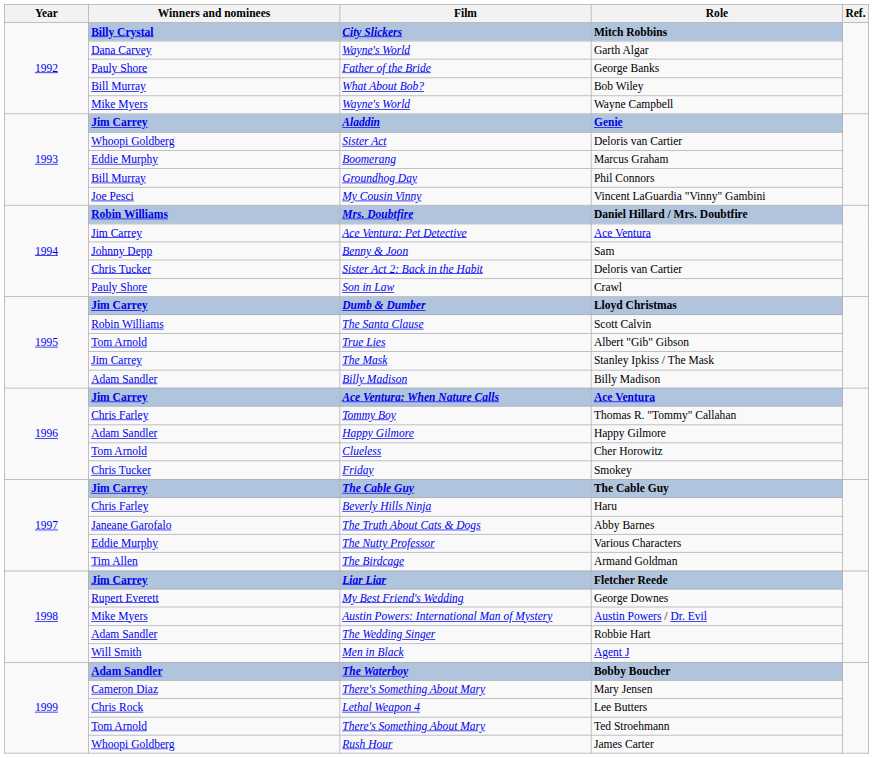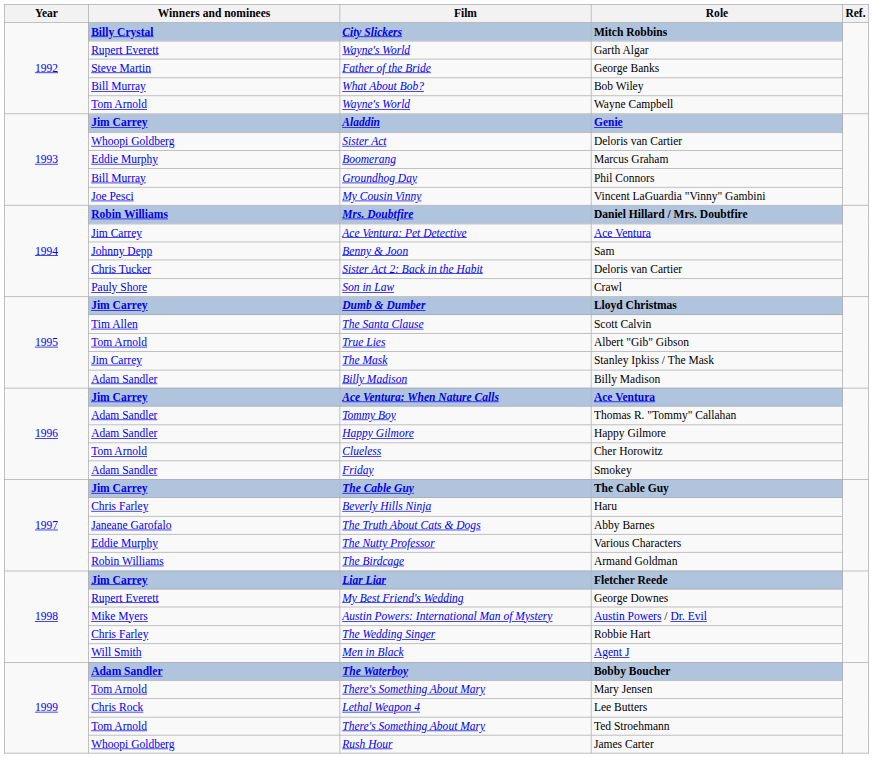Wayne's World / Garth Algar | Winners and nominees: Dana Carvey -> Rupert Everett
Father of the Bride | Winners and nominees: Pauly Shore -> Steve Martin
Wayne's World / Wayne Campbell | Winners and nominees: Mike Myers -> Tom Arnold
The Santa Clause | Winners and nominees: Robin Williams -> Tim Allen
Tommy Boy | Winners and nominees: Chris Farley -> Adam Sandler
Friday | Winners and nominees: Chris Tucker -> Adam Sandler
The Birdcage | Winners and nominees: Tim Allen -> Robin Williams
The Wedding Singer | Winners and nominees: Adam Sandler -> Chris Farley
There's Something About Mary / Mary Jensen | Winners and nominees: Cameron Diaz -> Tom Arnold
